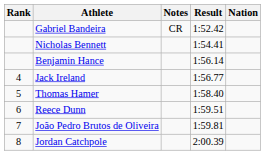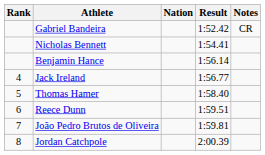columns swapped: Nation <-> Notes
